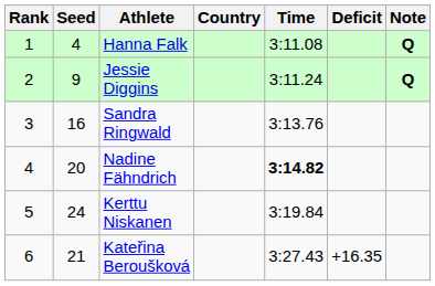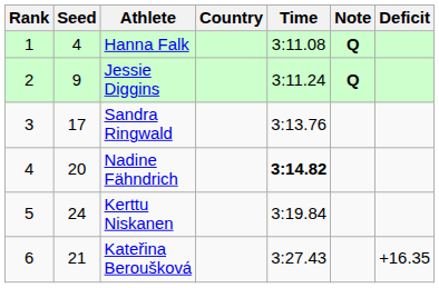columns swapped: Deficit <-> Note
Sandra Ringwald | Seed: 16 -> 17
